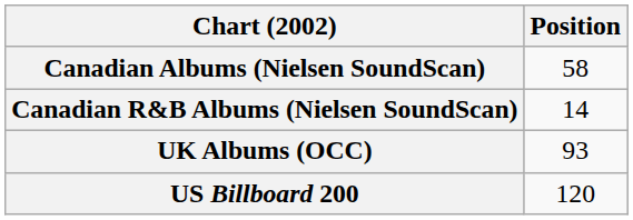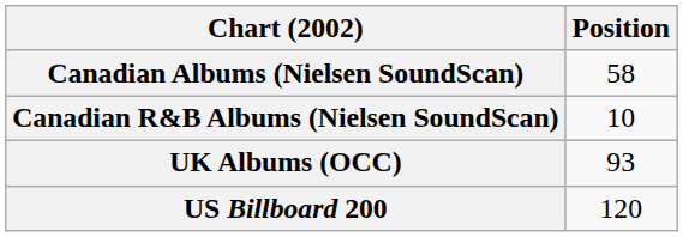Canadian R&B Albums (Nielsen SoundScan) | Position: 14 -> 10
